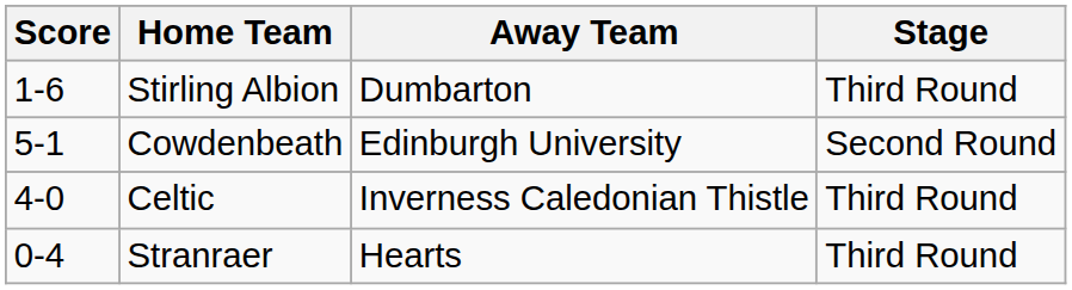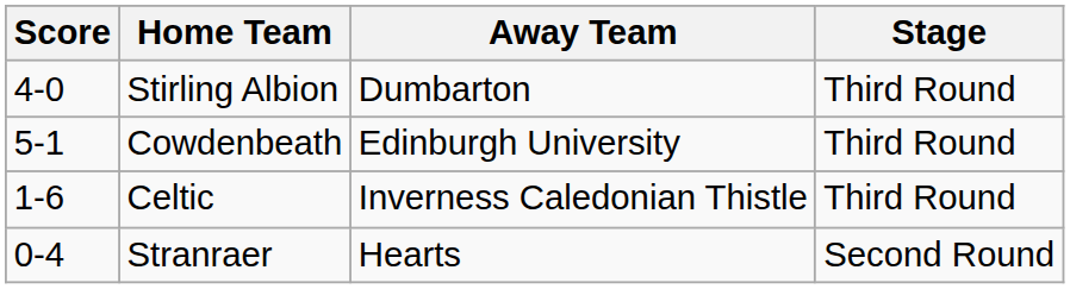Stirling Albion | Score: 1-6 -> 4-0
Cowdenbeath | Stage: Second Round -> Third Round
Celtic | Score: 4-0 -> 1-6
Stranraer | Stage: Third Round -> Second Round
